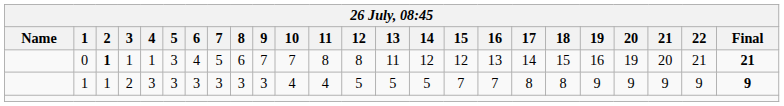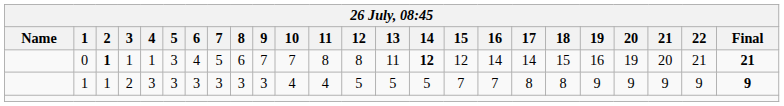0 | 14: normal -> bold
0 | 16: 13 -> 14
